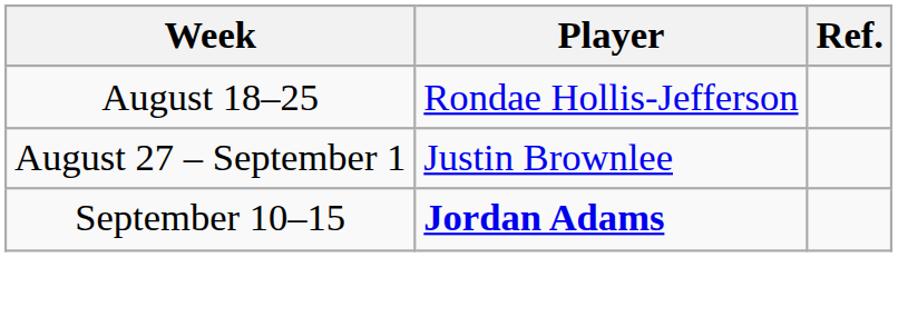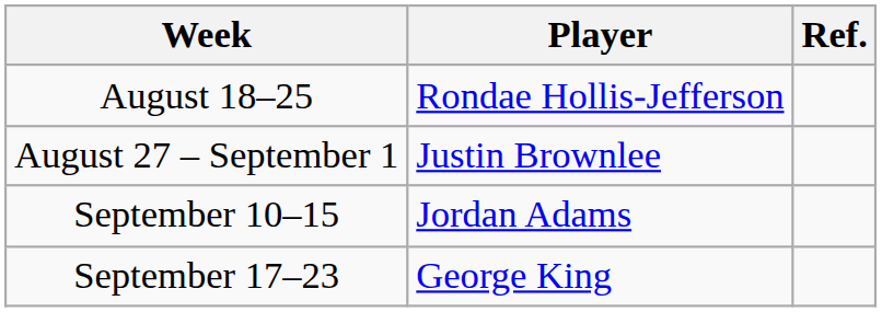September 10–15 | Player: bold -> normal
+ row: September 17–23 | George King
